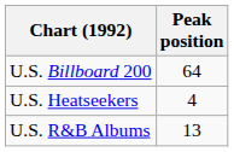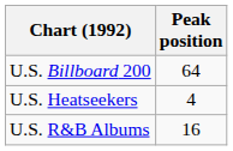U.S. R&B Albums | Peak position: 13 -> 16
